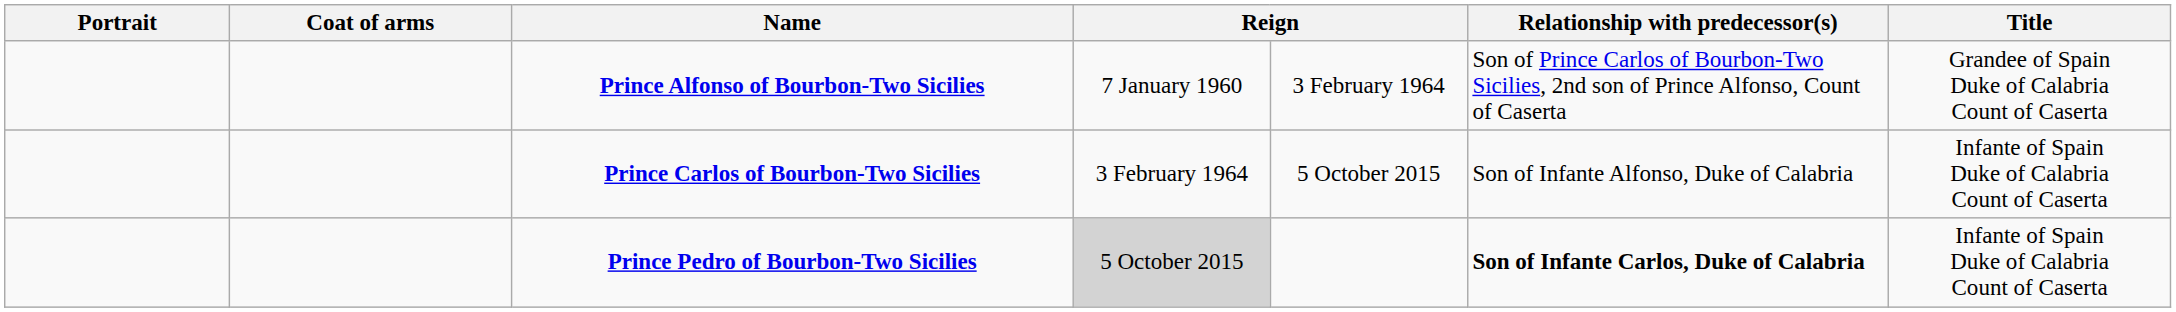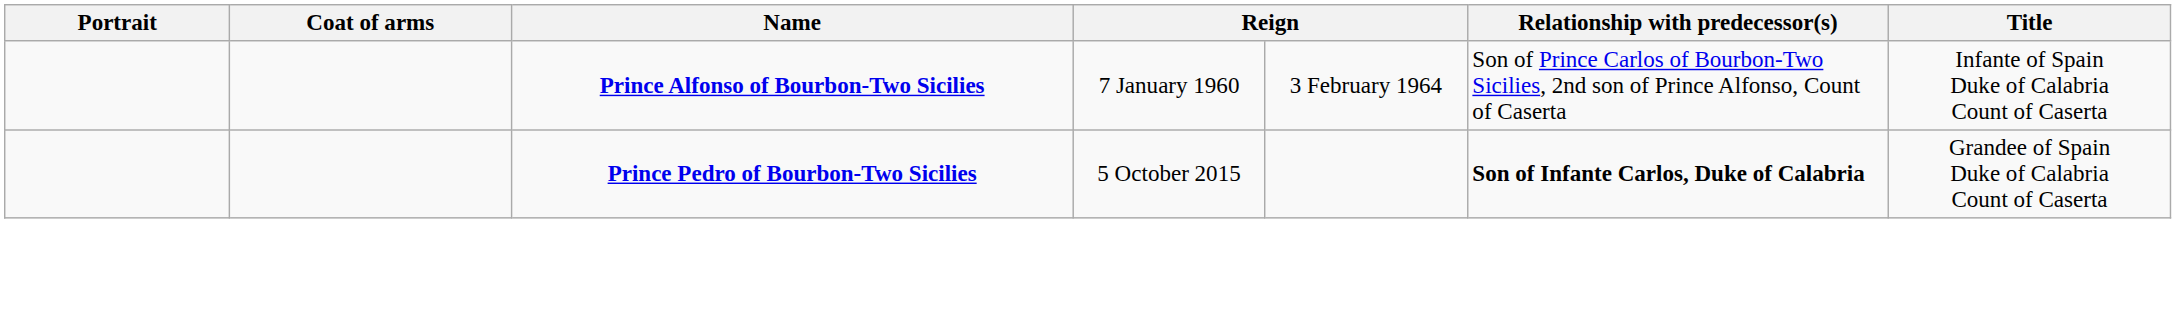Prince Alfonso of Bourbon-Two Sicilies | Title: Grandee of Spain Duke of Calabria Count of Caserta -> Infante of Spain Duke of Calabria Count of Caserta
- row: Prince Carlos of Bourbon-Two Sicilies | 3 February 1964 | 5 October 2015 | Son of Infante Alfonso, Duke of Calabria | Infante of Spain Duke of Calabria Count of Caserta
Prince Pedro of Bourbon-Two Sicilies | column 4: lightgrey background -> no background
Prince Pedro of Bourbon-Two Sicilies | Title: Infante of Spain Duke of Calabria Count of Caserta -> Grandee of Spain Duke of Calabria Count of Caserta
